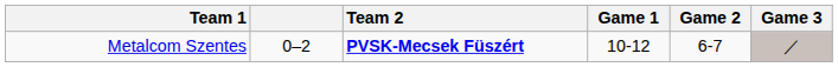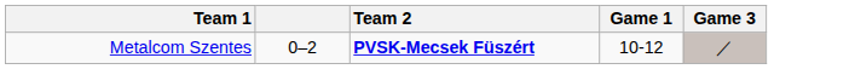- column: Game 2 | 6-7
